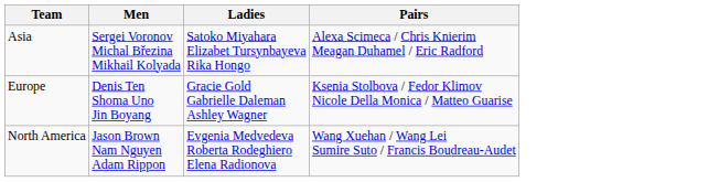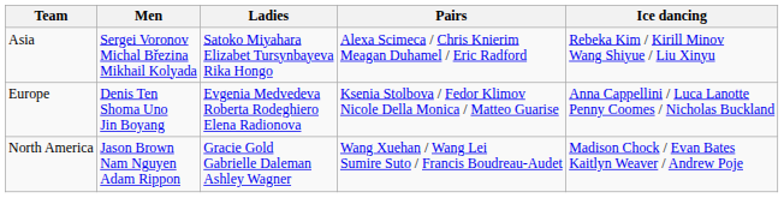+ column: Ice dancing | Rebeka Kim / Kirill Minov Wang Shiyue / Liu Xinyu | Anna Cappellini / Luca Lanotte Penny Coomes / Nicholas Buckland | Madison Chock / Evan Bates Kaitlyn Weaver / Andrew Poje
Europe | Ladies: Gracie Gold Gabrielle Daleman Ashley Wagner -> Evgenia Medvedeva Roberta Rodeghiero Elena Radionova
North America | Ladies: Evgenia Medvedeva Roberta Rodeghiero Elena Radionova -> Gracie Gold Gabrielle Daleman Ashley Wagner
